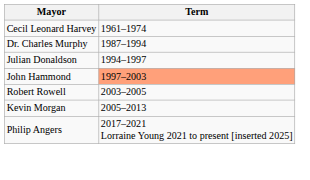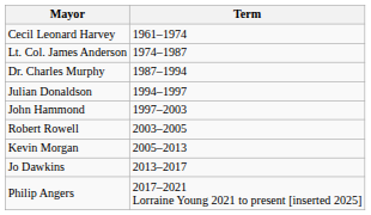+ row: Lt. Col. James Anderson | 1974–1987
John Hammond | Term: lightsalmon background -> no background
+ row: Jo Dawkins | 2013–2017
